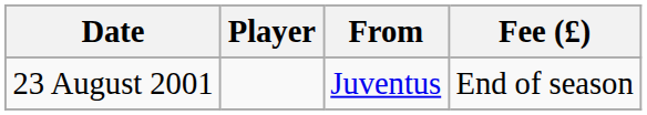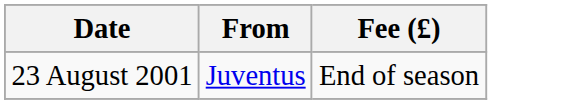- column: Player
